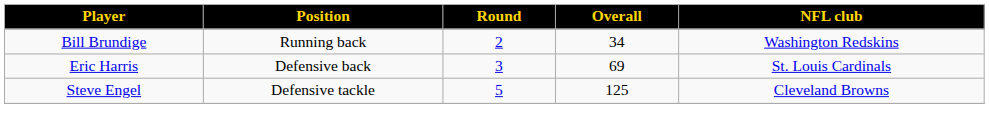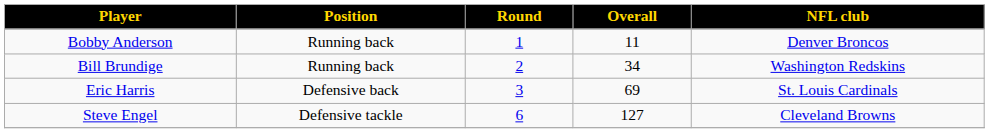+ row: Bobby Anderson | Running back | 1 | 11 | Denver Broncos
Steve Engel | Round: 5 -> 6
Steve Engel | Overall: 125 -> 127
